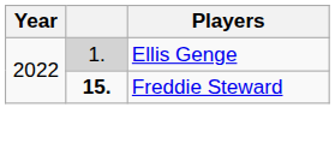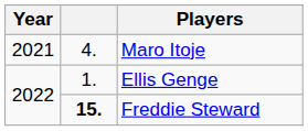+ row: 2021 | 4. | Maro Itoje
Ellis Genge | column 2: lightgrey background -> no background
